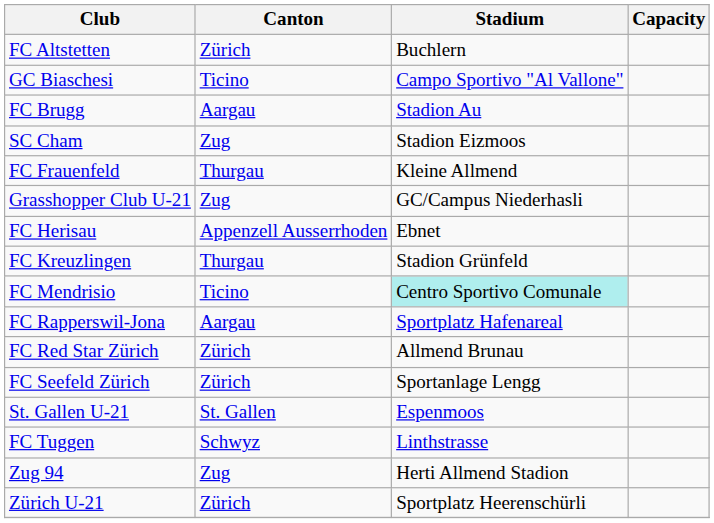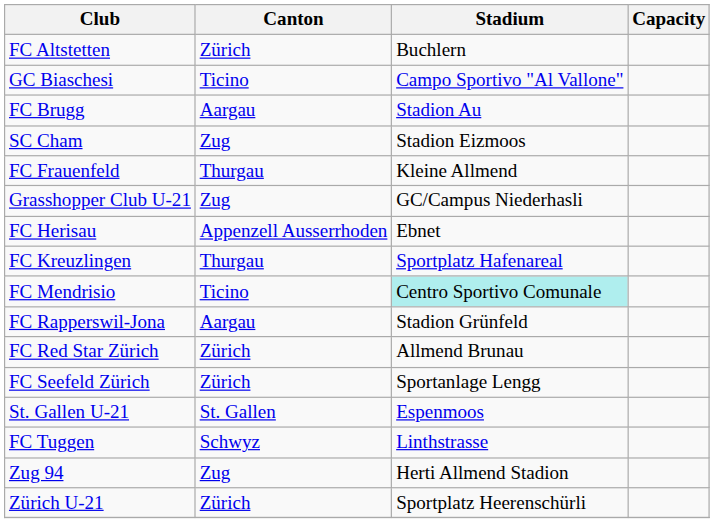FC Kreuzlingen | Stadium: Stadion Grünfeld -> Sportplatz Hafenareal
FC Rapperswil-Jona | Stadium: Sportplatz Hafenareal -> Stadion Grünfeld
